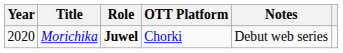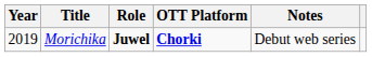Morichika | Year: 2020 -> 2019
Morichika | OTT Platform: normal -> bold
